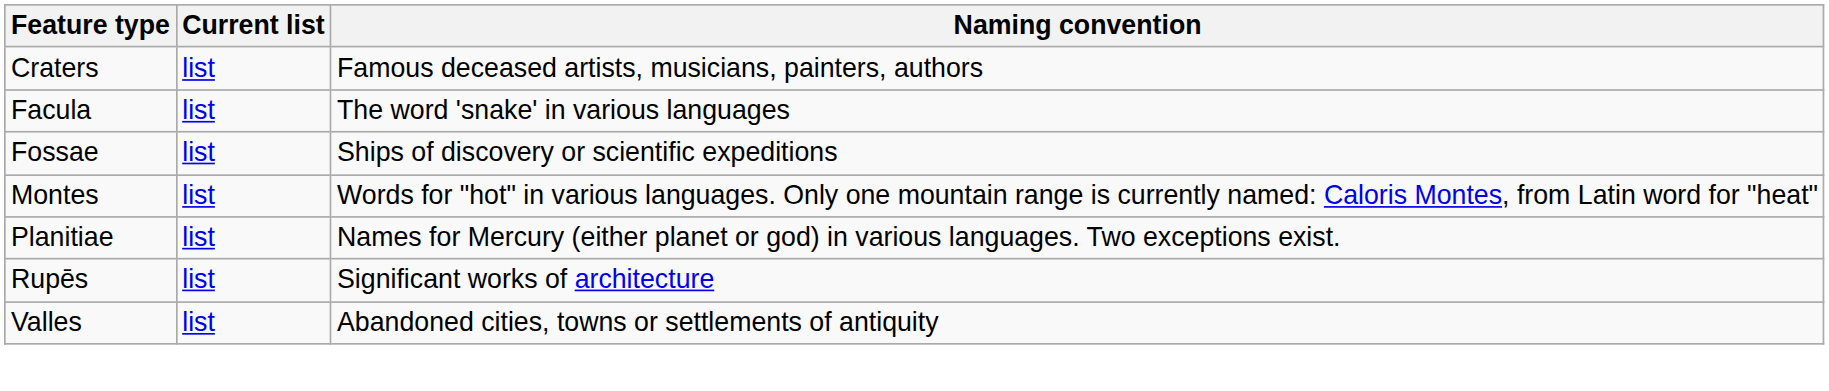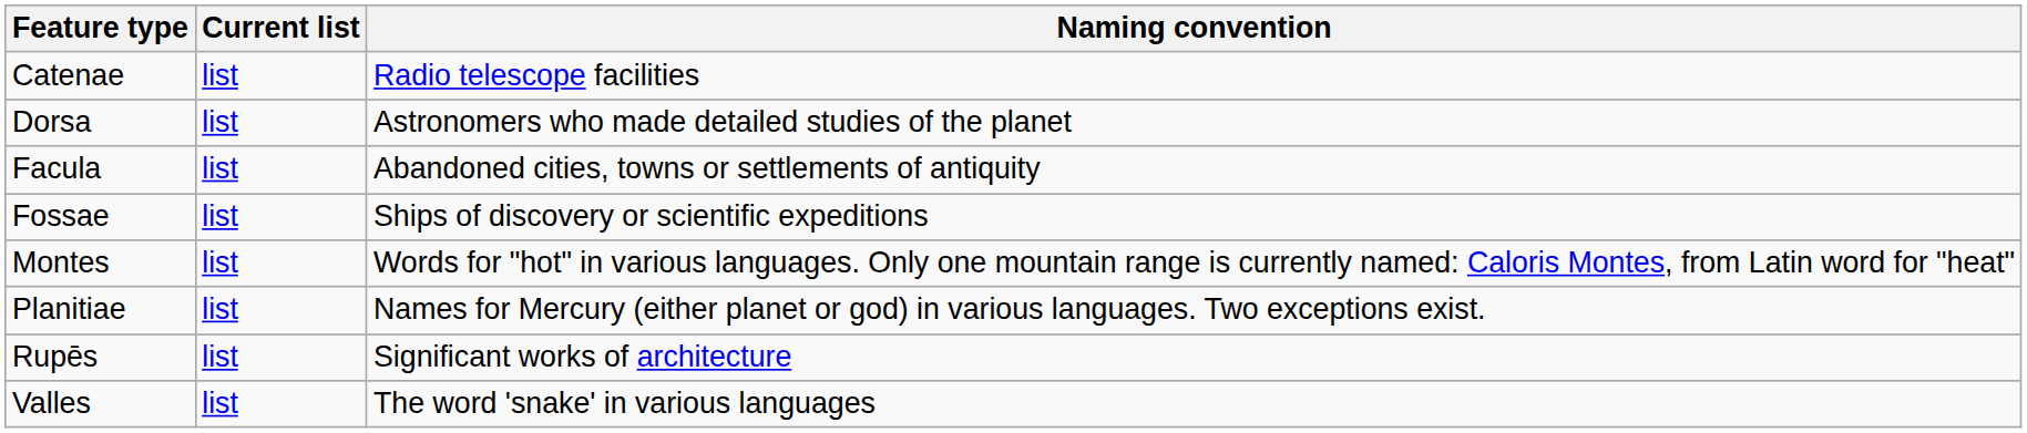+ row: Catenae | list | Radio telescope facilities
- row: Craters | list | Famous deceased artists, musicians, painters, authors
+ row: Dorsa | list | Astronomers who made detailed studies of the planet
Facula | Naming convention: The word 'snake' in various languages -> Abandoned cities, towns or settlements of antiquity
Valles | Naming convention: Abandoned cities, towns or settlements of antiquity -> The word 'snake' in various languages
